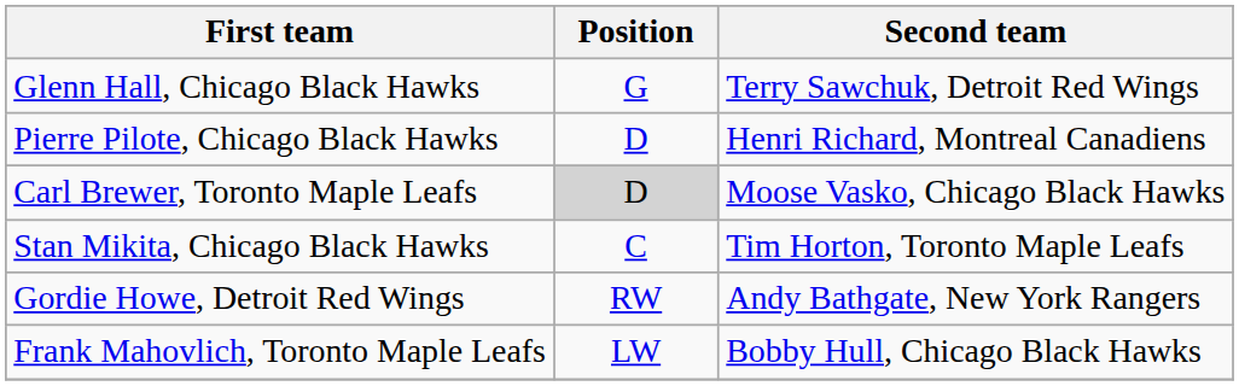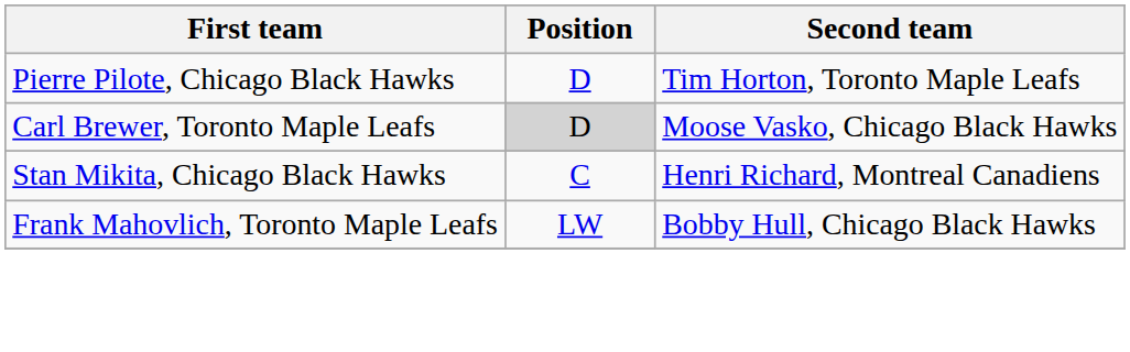- row: Glenn Hall, Chicago Black Hawks | G | Terry Sawchuk, Detroit Red Wings
Pierre Pilote, Chicago Black Hawks | Second team: Henri Richard, Montreal Canadiens -> Tim Horton, Toronto Maple Leafs
Stan Mikita, Chicago Black Hawks | Second team: Tim Horton, Toronto Maple Leafs -> Henri Richard, Montreal Canadiens
- row: Gordie Howe, Detroit Red Wings | RW | Andy Bathgate, New York Rangers
